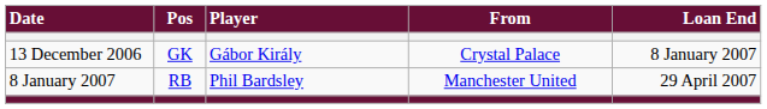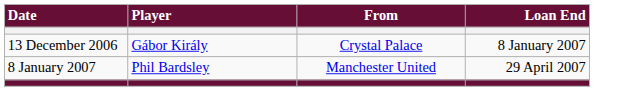- column: Pos | GK | RB
